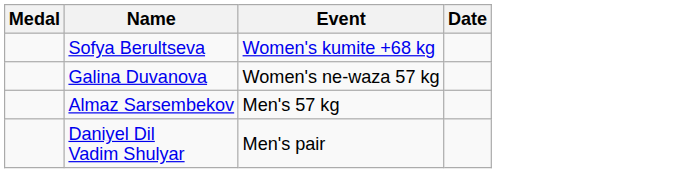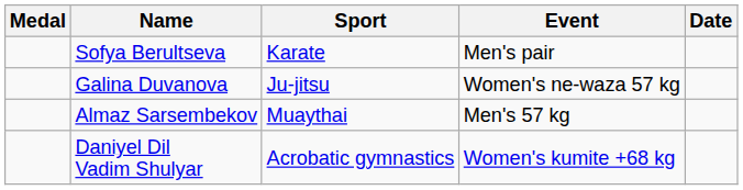+ column: Sport | Karate | Ju-jitsu | Muaythai | Acrobatic gymnastics
Sofya Berultseva | Event: Women's kumite +68 kg -> Men's pair
Daniyel Dil Vadim Shulyar | Event: Men's pair -> Women's kumite +68 kg
